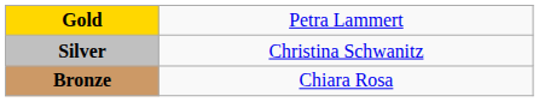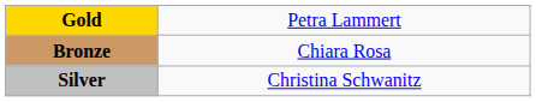rows swapped: Silver <-> Bronze
